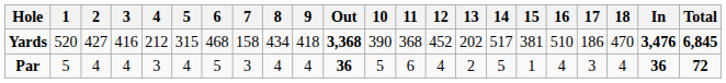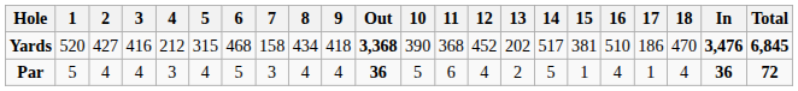Par | 17: 3 -> 1
